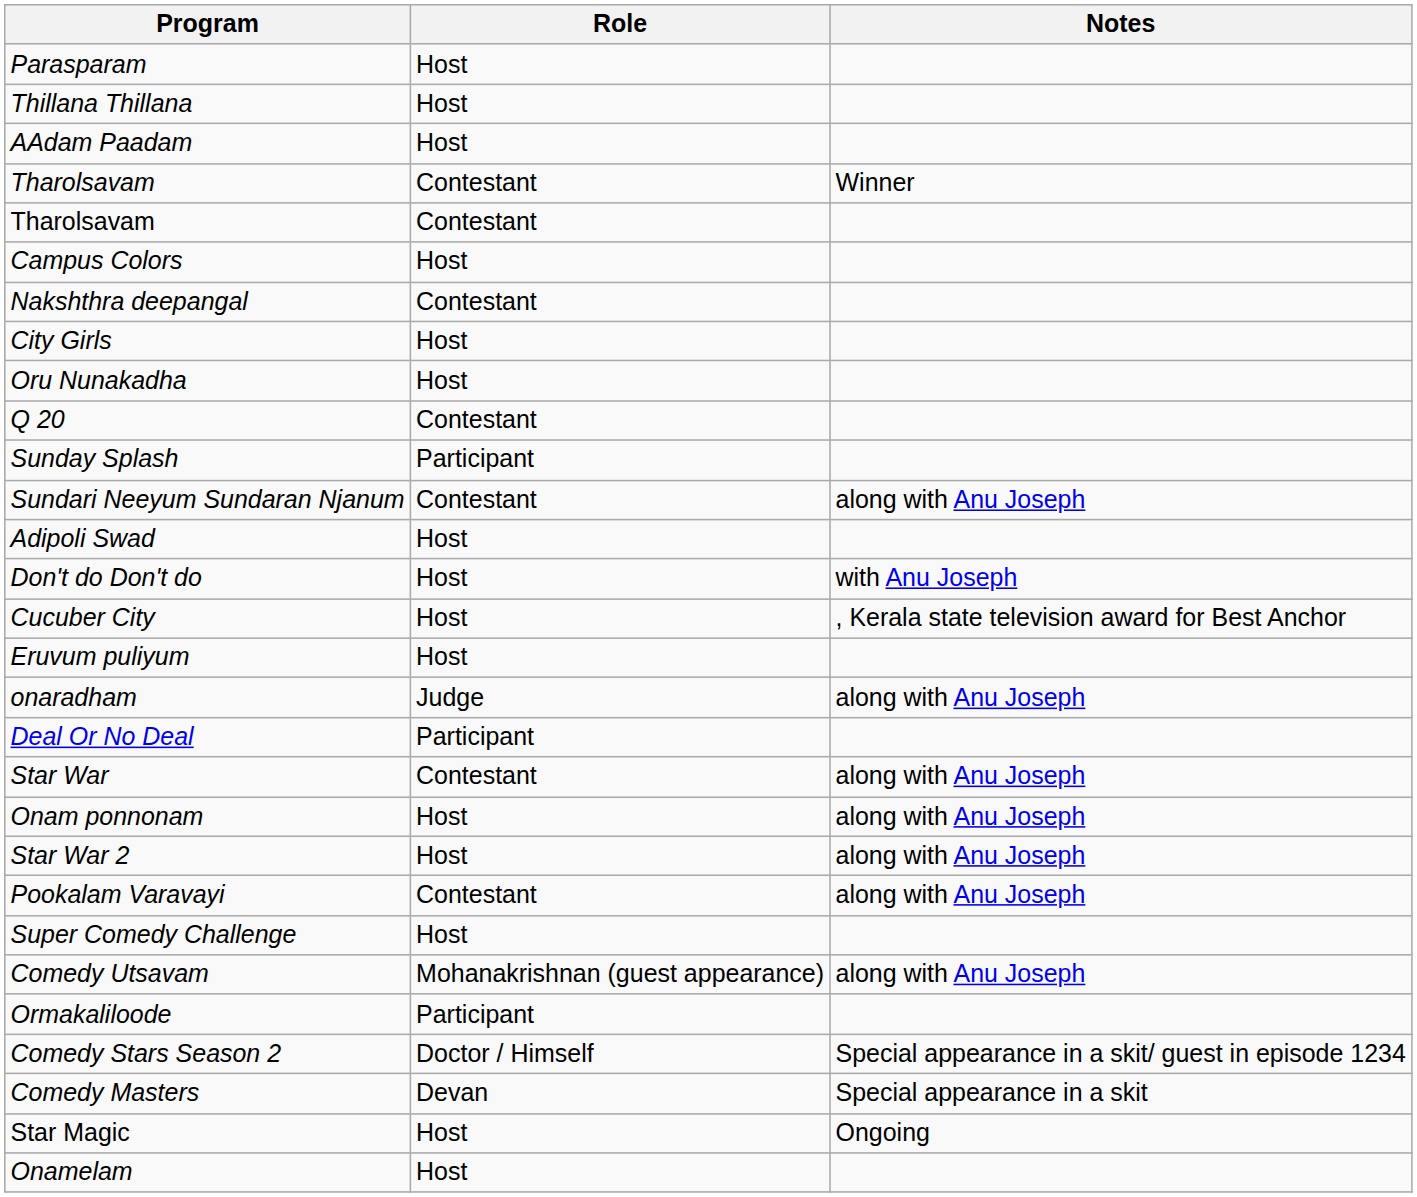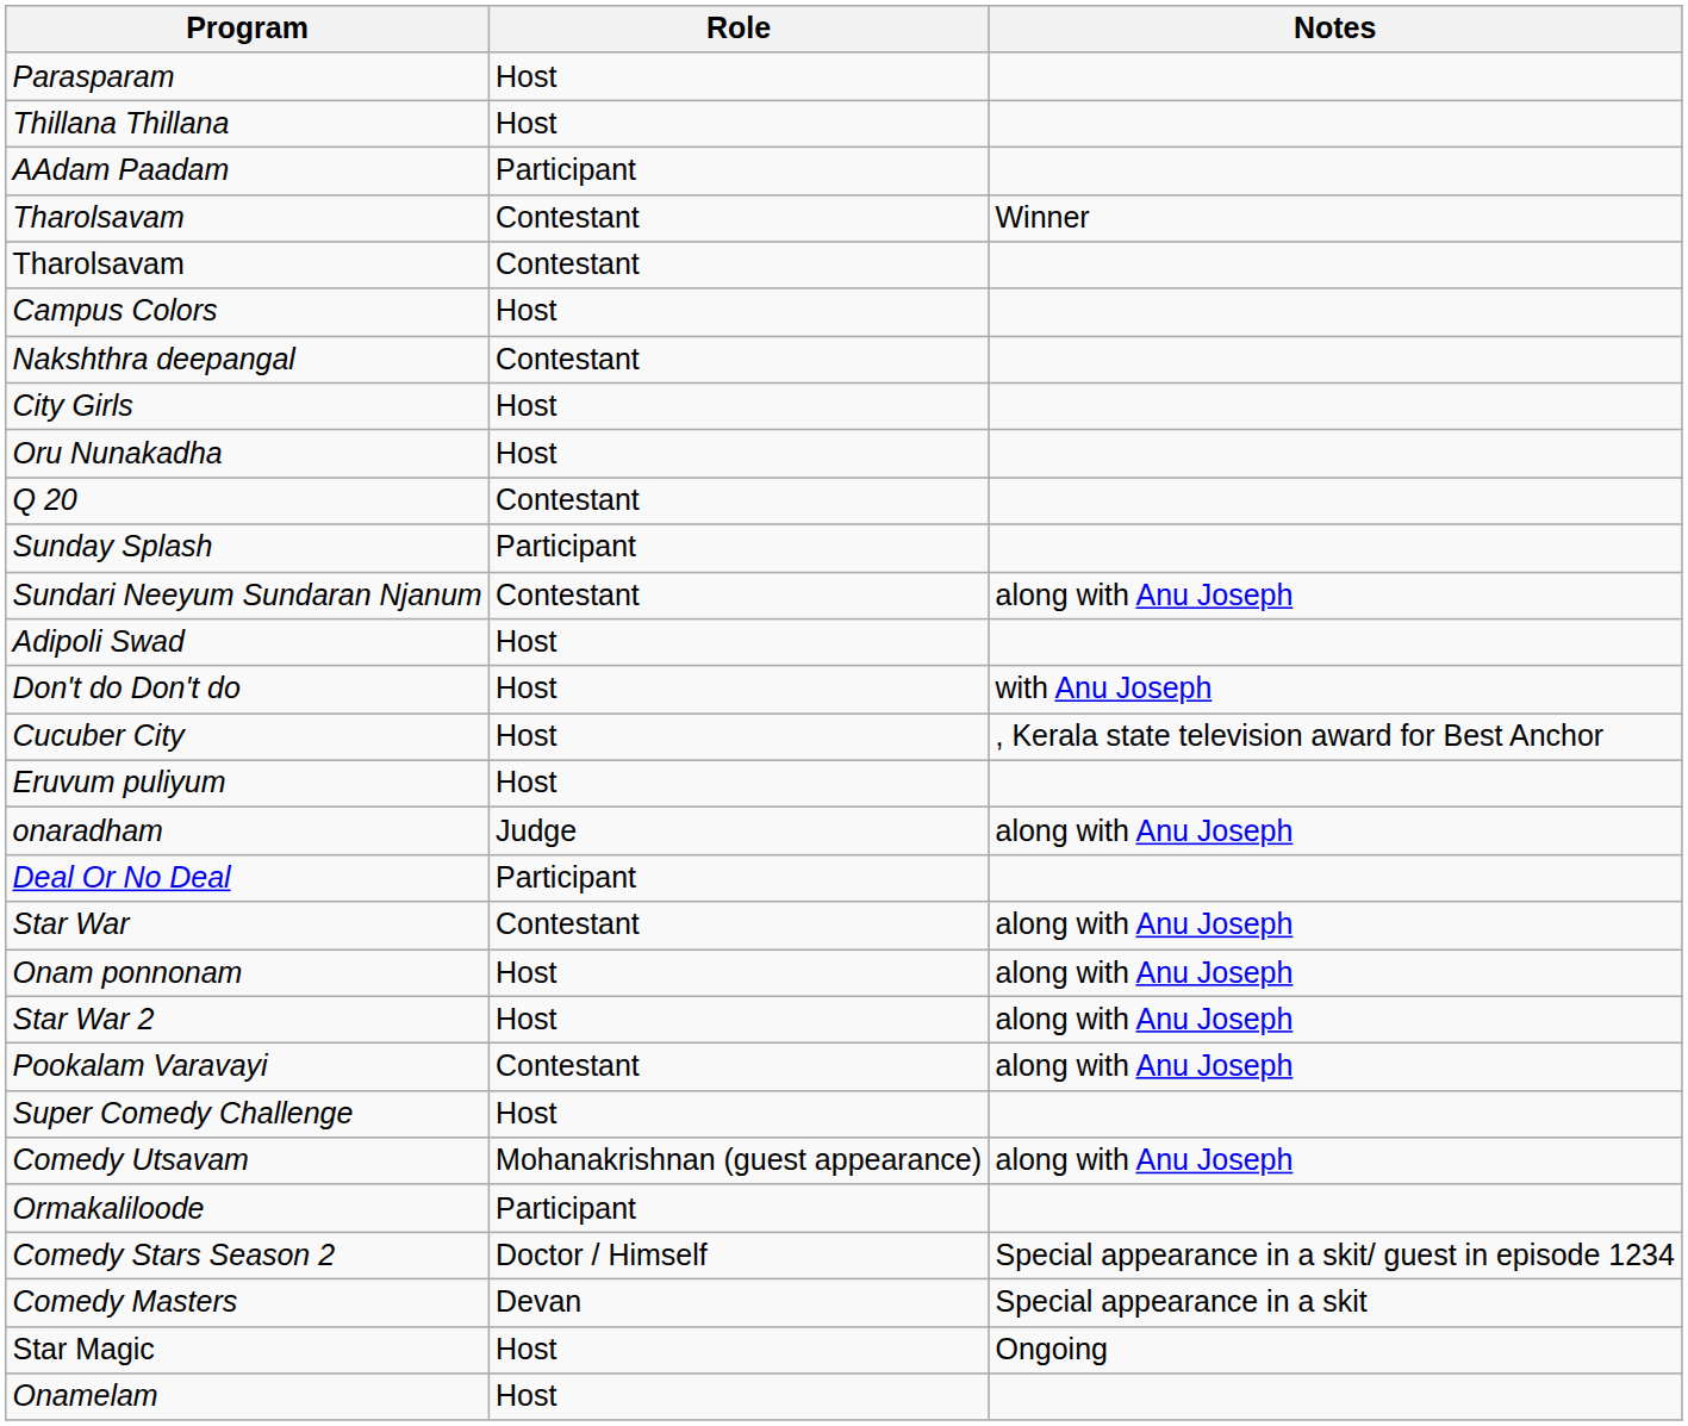AAdam Paadam | Role: Host -> Participant
